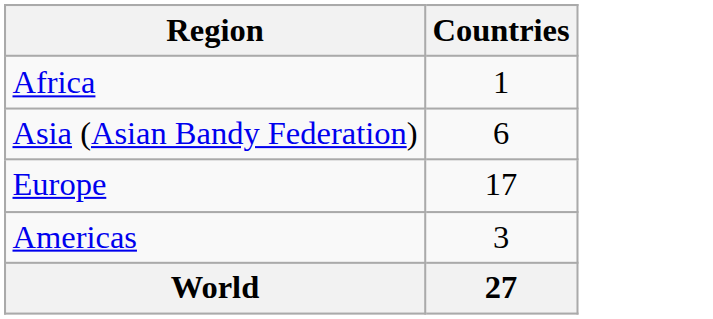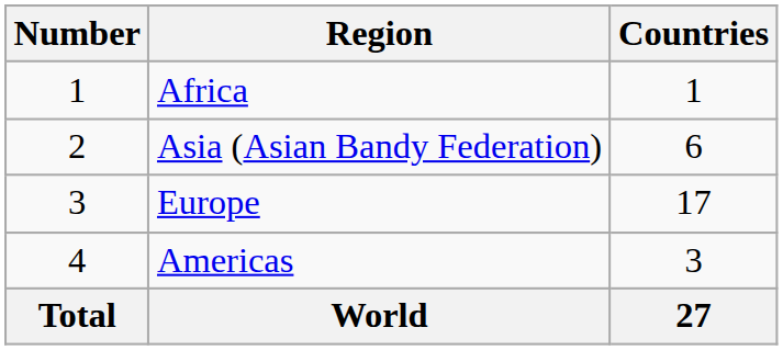+ column: Number | 1 | 2 | 3 | 4 | Total
